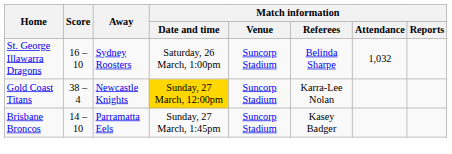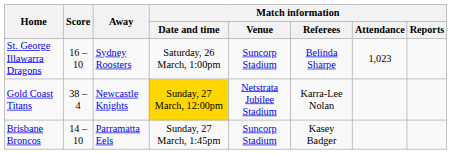St. George Illawarra Dragons | Match information / Attendance: 1,032 -> 1,023
Gold Coast Titans | Match information / Venue: Suncorp Stadium -> Netstrata Jubilee Stadium
